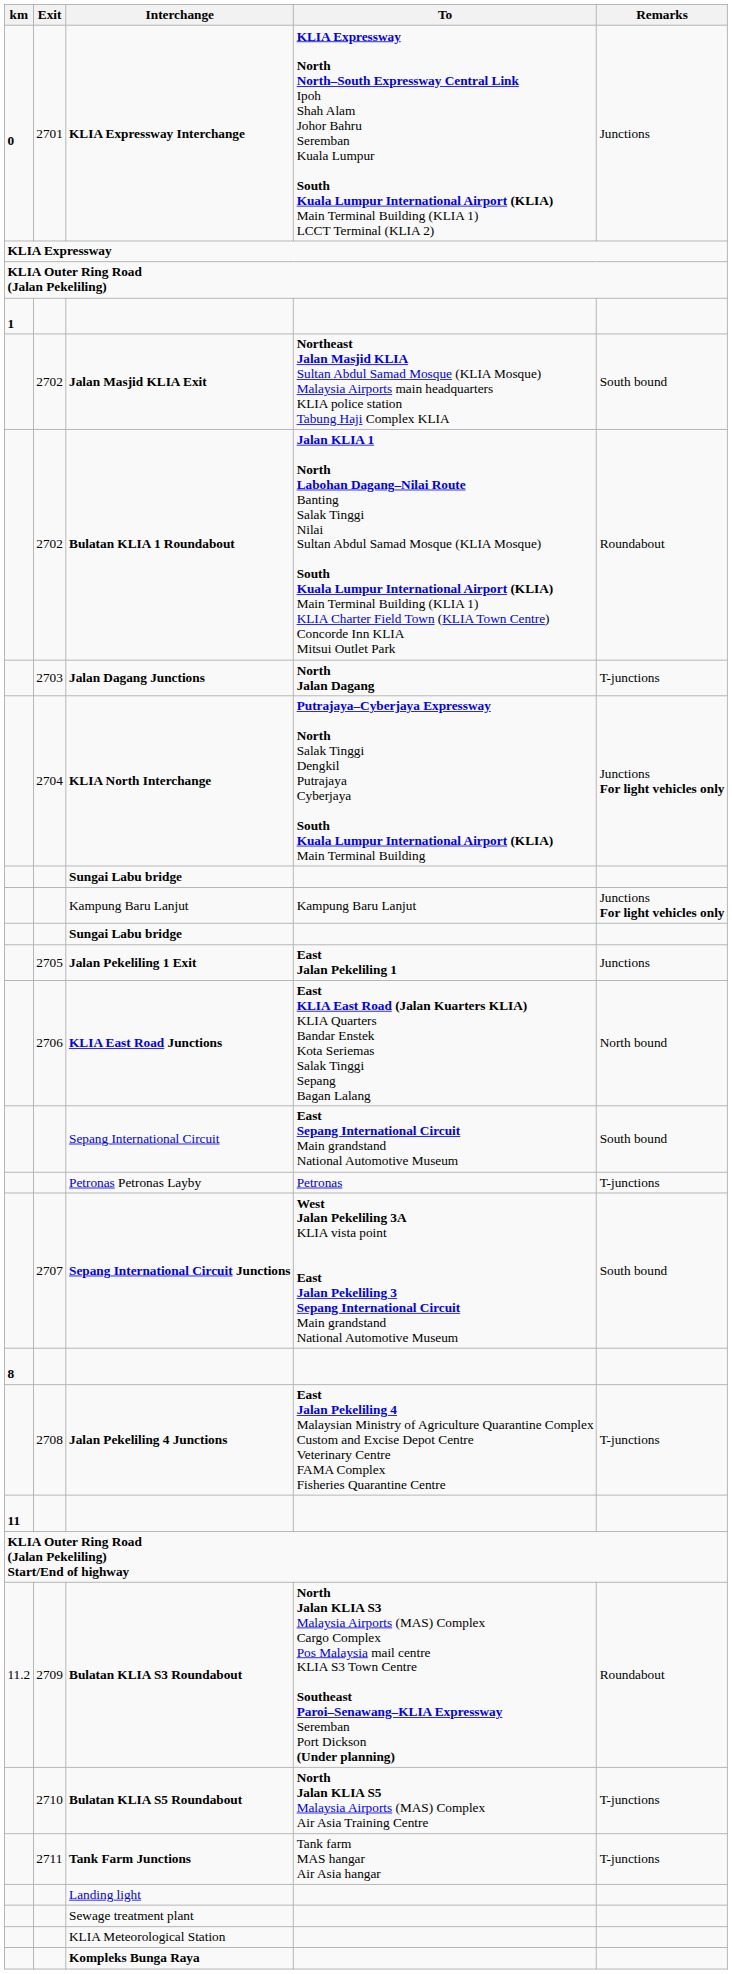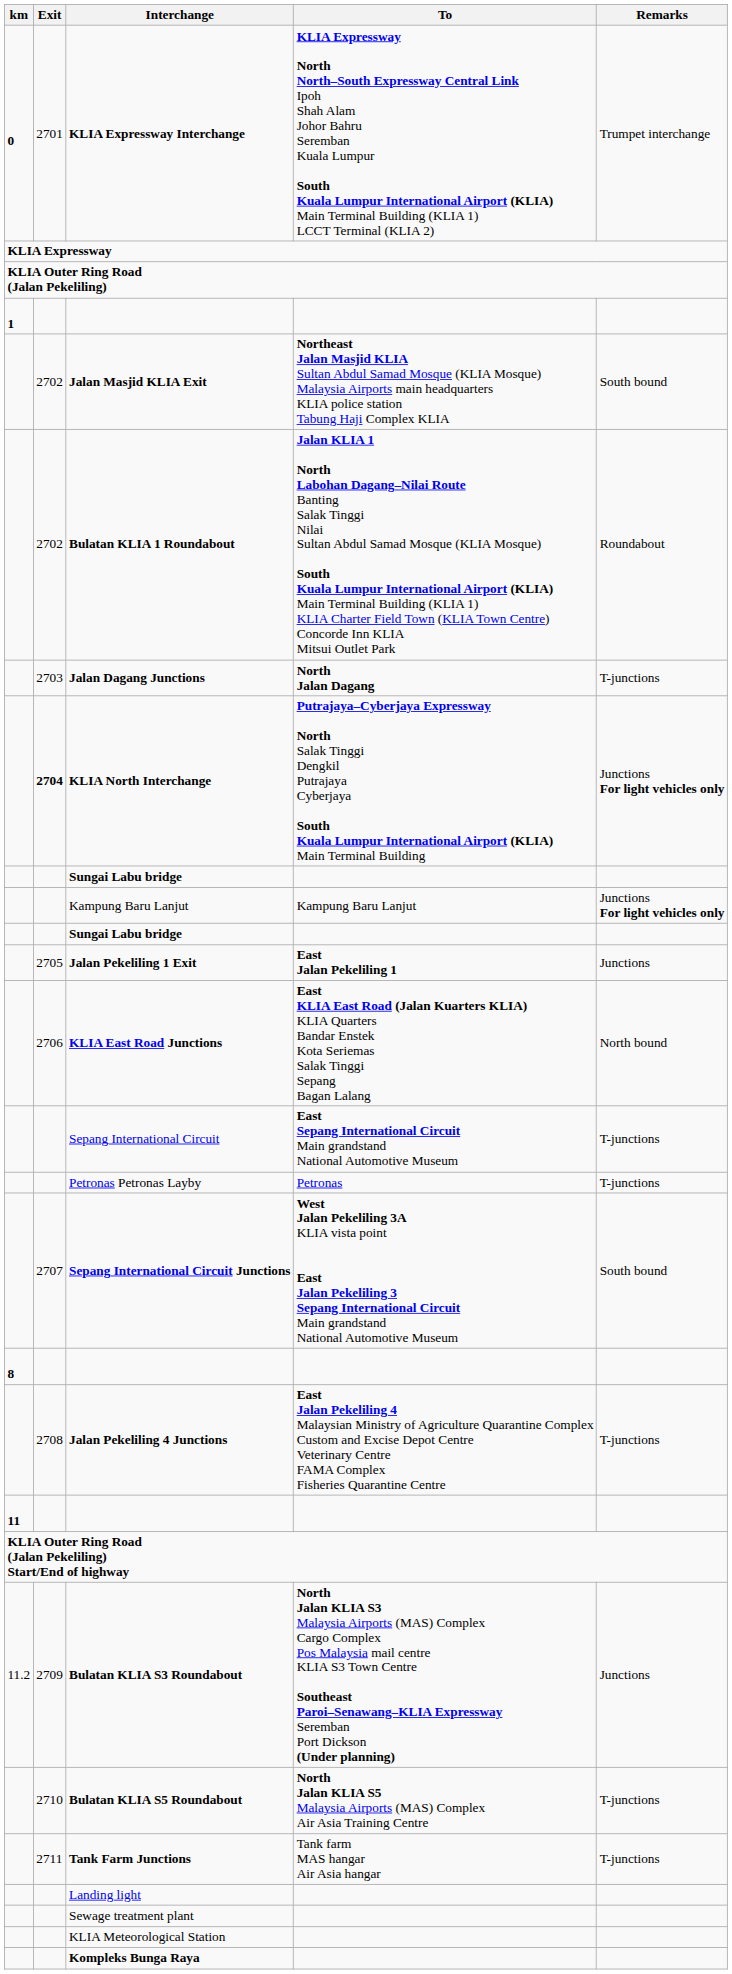KLIA Expressway Interchange | Remarks: Junctions -> Trumpet interchange
KLIA North Interchange | Exit: normal -> bold
Sepang International Circuit | Remarks: South bound -> T-junctions
Bulatan KLIA S3 Roundabout | Remarks: Roundabout -> Junctions
